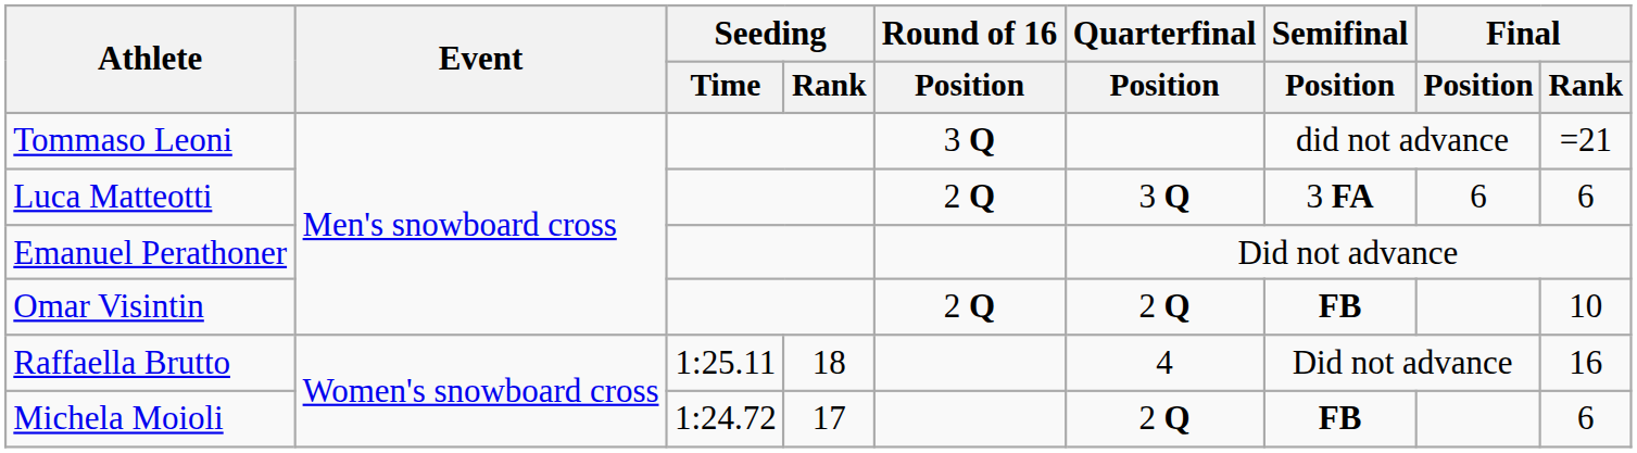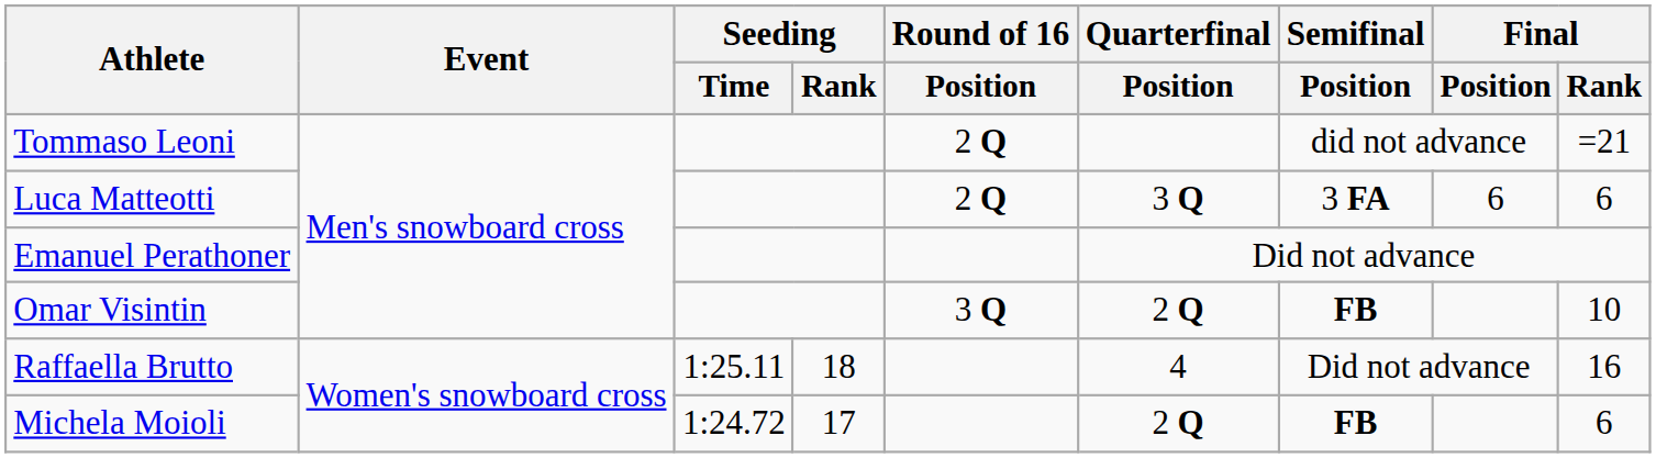Tommaso Leoni | Round of 16 / Position: 3 Q -> 2 Q
Omar Visintin | Round of 16 / Position: 2 Q -> 3 Q
